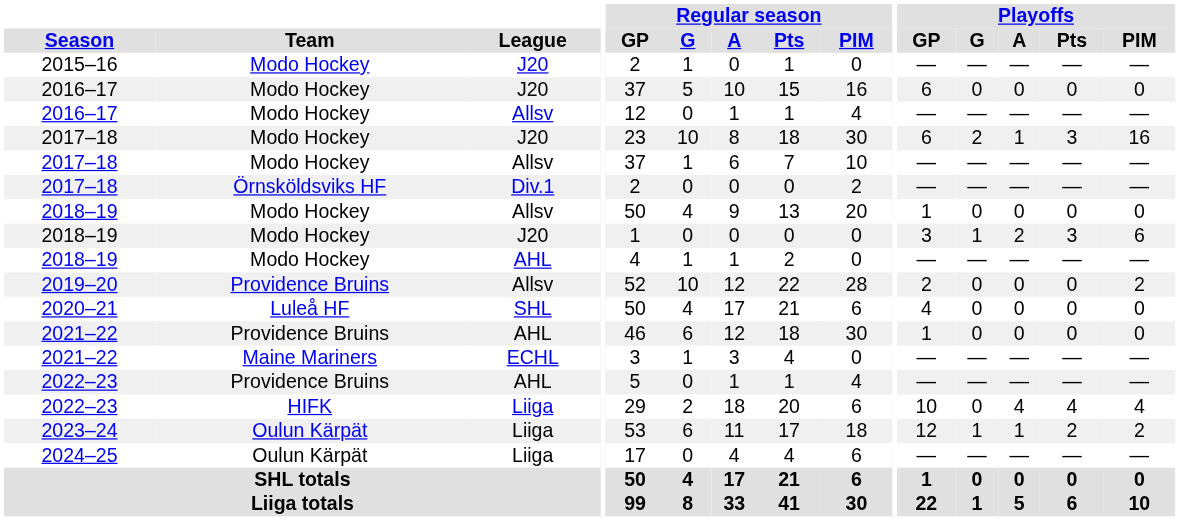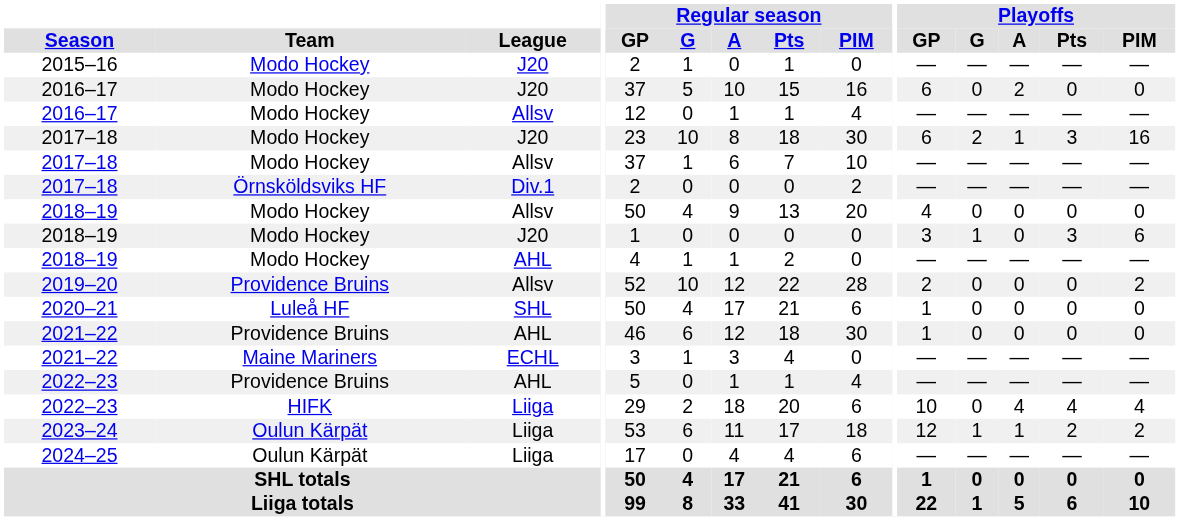2016–17 / J20 | Playoffs / A: 0 -> 2
2018–19 / Allsv | Playoffs / GP: 1 -> 4
2018–19 / J20 | Playoffs / A: 2 -> 0
2020–21 | Playoffs / GP: 4 -> 1
